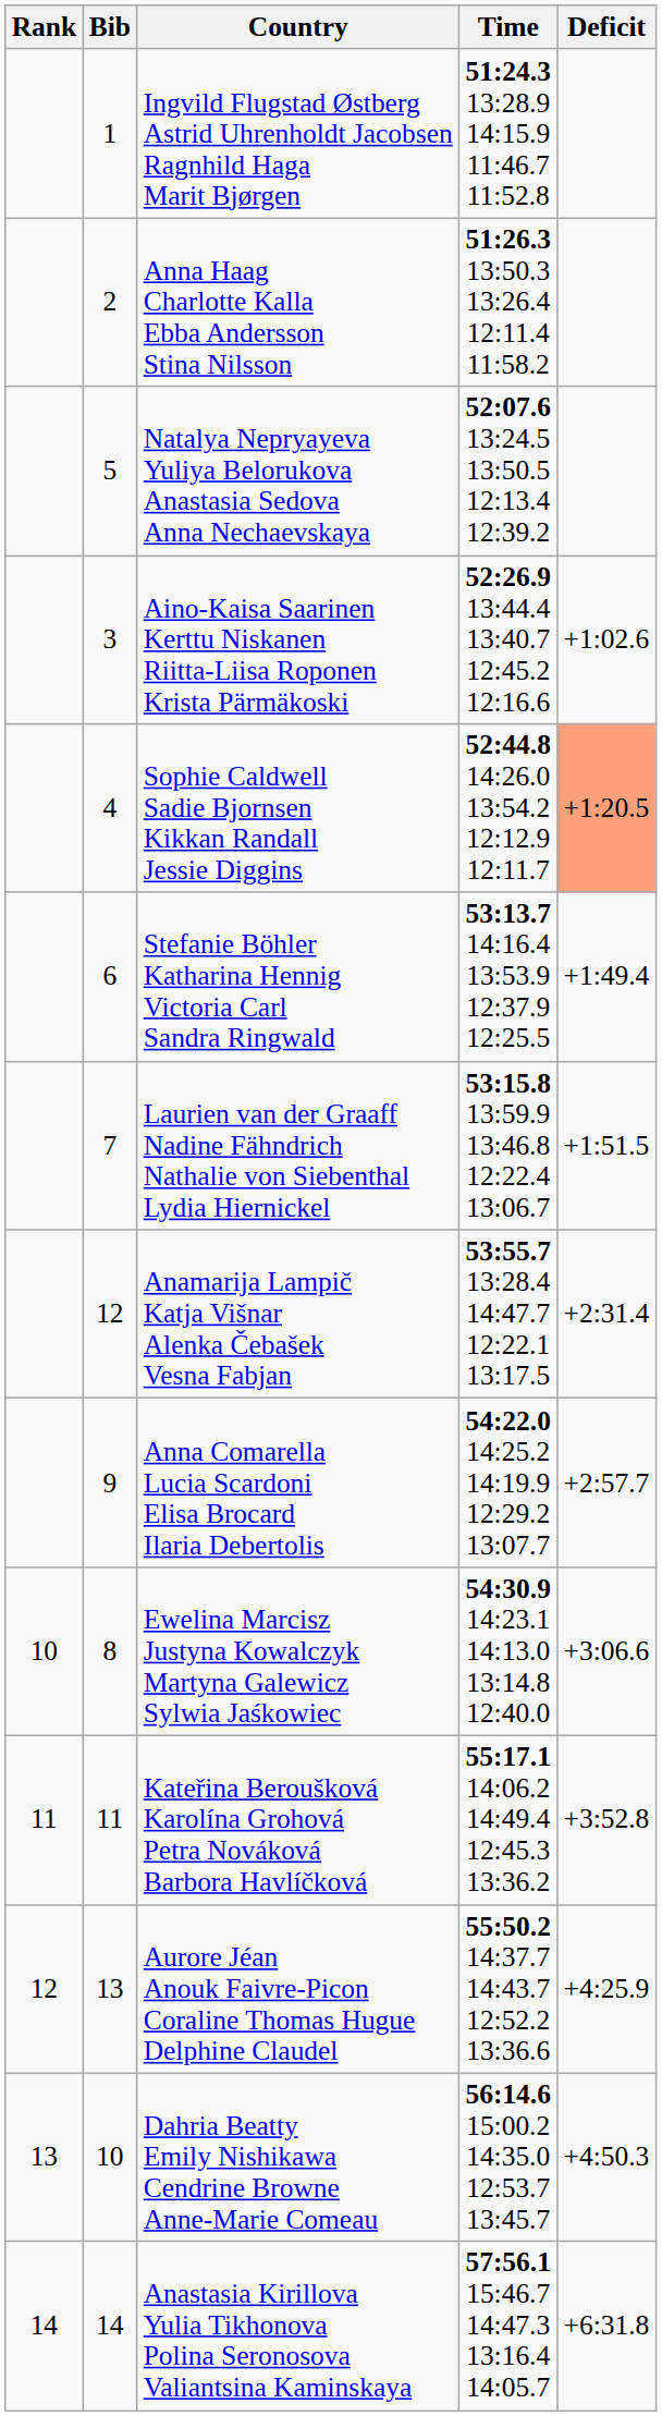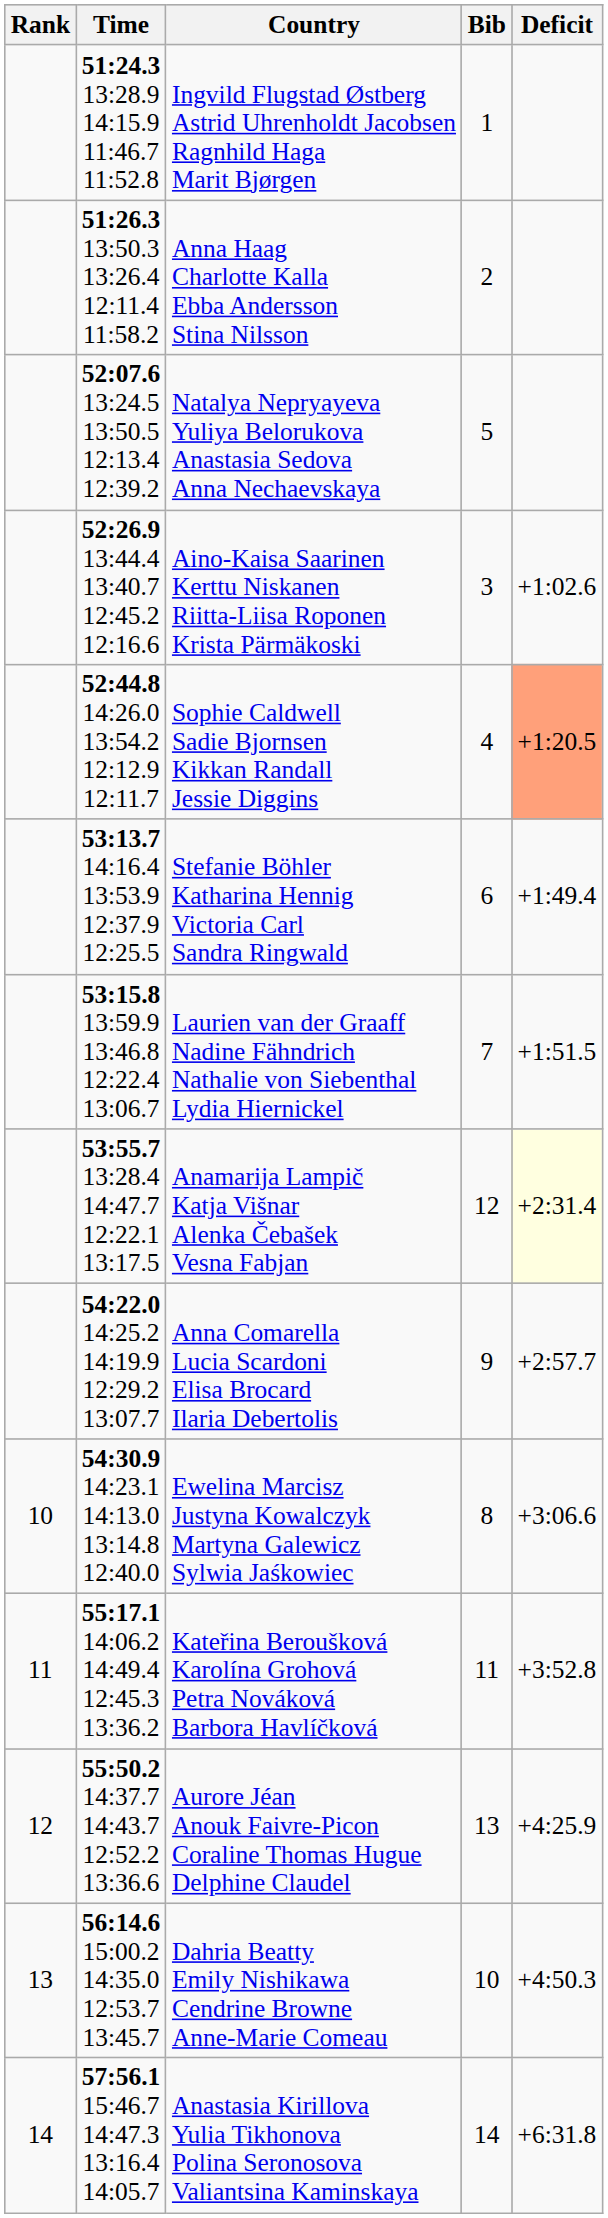columns swapped: Bib <-> Time
Anamarija Lampič Katja Višnar Alenka Čebašek Vesna Fabjan | Deficit: no background -> lightyellow background
